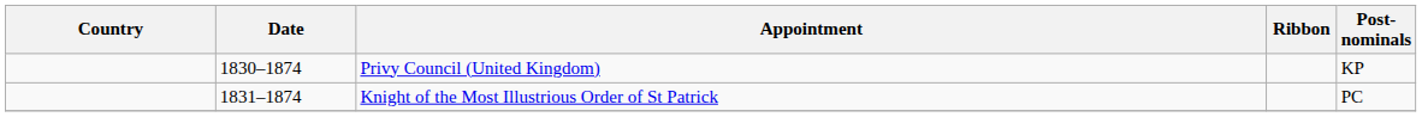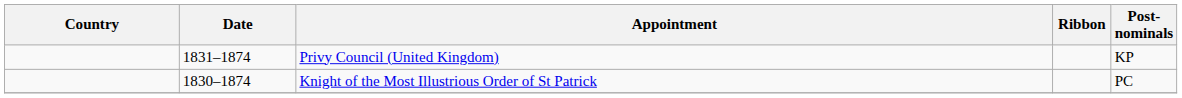Privy Council (United Kingdom) | Date: 1830–1874 -> 1831–1874
Knight of the Most Illustrious Order of St Patrick | Date: 1831–1874 -> 1830–1874
